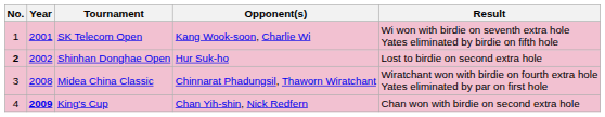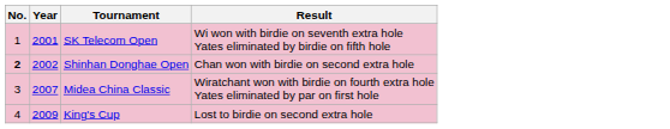- column: Opponent(s) | Kang Wook-soon, Charlie Wi | Hur Suk-ho | Chinnarat Phadungsil, Thaworn Wiratchant | Chan Yih-shin, Nick Redfern
Shinhan Donghae Open | Result: Lost to birdie on second extra hole -> Chan won with birdie on second extra hole
Midea China Classic | Year: 2008 -> 2007
King's Cup | Year: bold -> normal
King's Cup | Result: Chan won with birdie on second extra hole -> Lost to birdie on second extra hole
